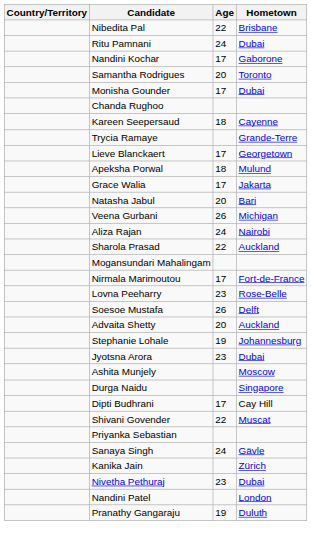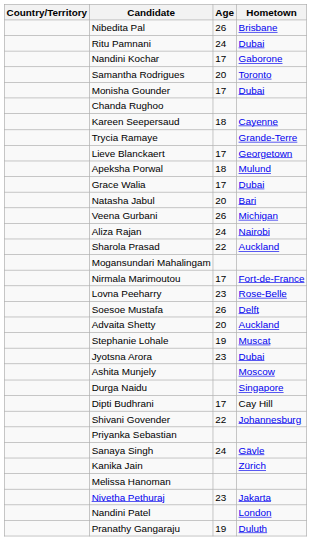Nibedita Pal | Age: 22 -> 26
Grace Walia | Hometown: Jakarta -> Dubai
Stephanie Lohale | Hometown: Johannesburg -> Muscat
Shivani Govender | Hometown: Muscat -> Johannesburg
+ row: Melissa Hanoman
Nivetha Pethuraj | Hometown: Dubai -> Jakarta
